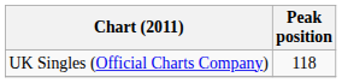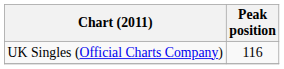UK Singles (Official Charts Company) | Peak position: 118 -> 116
